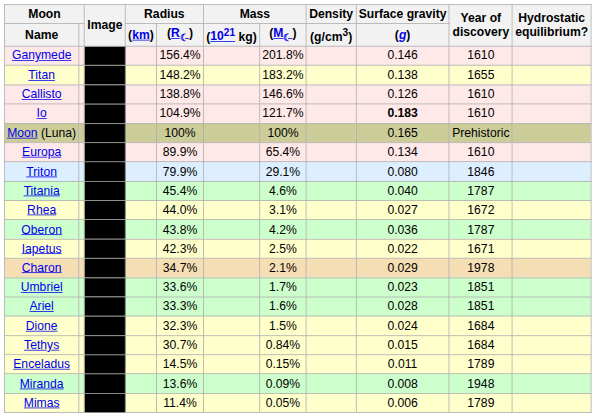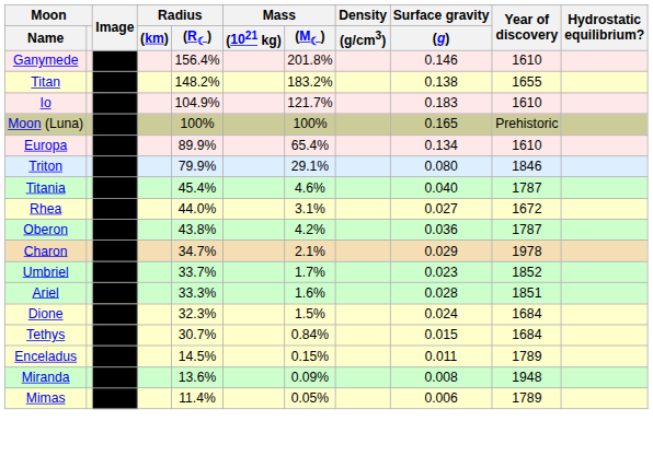- row: Callisto | 138.8% | 146.6% | 0.126 | 1610
Io | Surface gravity / (g): bold -> normal
- row: Iapetus | 42.3% | 2.5% | 0.022 | 1671
Umbriel | Radius / (R☾): 33.6% -> 33.7%
Umbriel | Year of discovery: 1851 -> 1852
